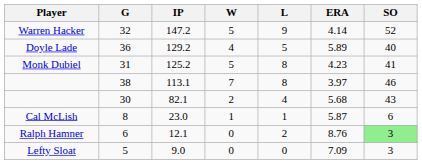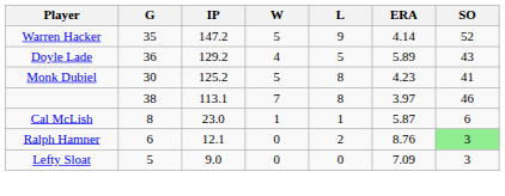147.2 | G: 32 -> 35
129.2 | SO: 40 -> 43
125.2 | G: 31 -> 30
- row: 30 | 82.1 | 2 | 4 | 5.68 | 43
